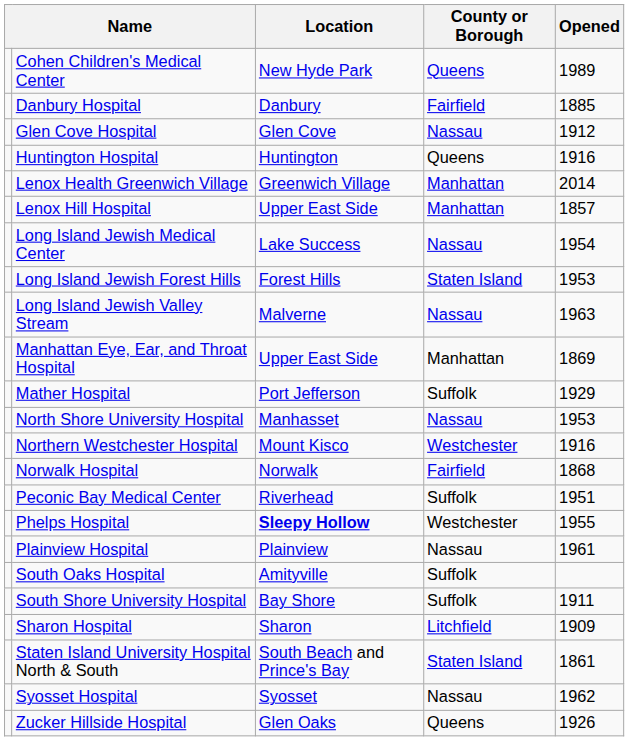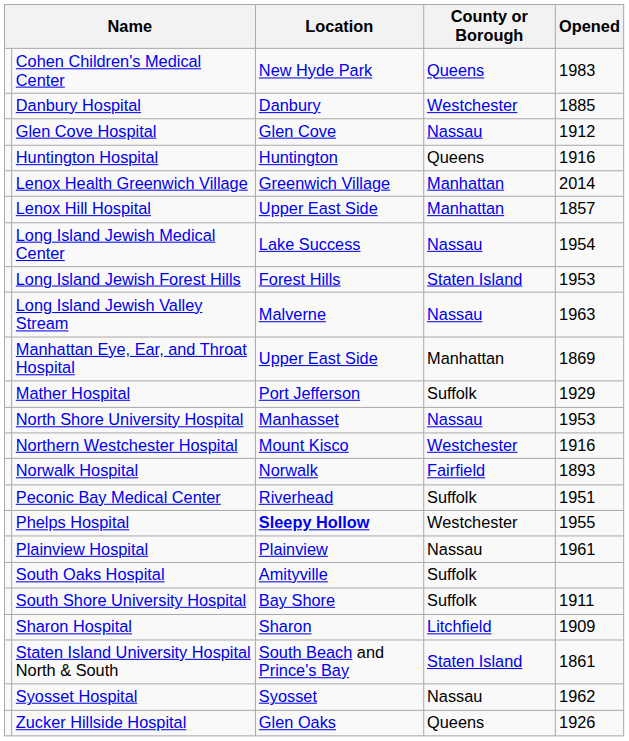Cohen Children's Medical Center | Opened: 1989 -> 1983
Danbury Hospital | County or Borough: Fairfield -> Westchester
Norwalk Hospital | Opened: 1868 -> 1893
